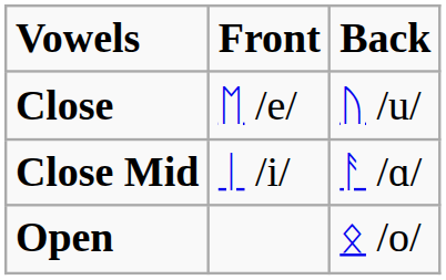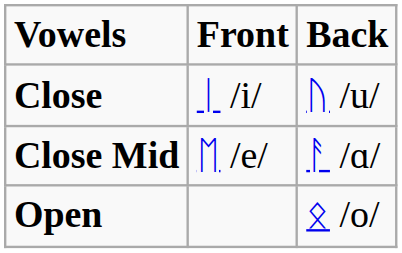Close | Front: ᛖ /e/ -> ᛁ /i/
Close Mid | Front: ᛁ /i/ -> ᛖ /e/
